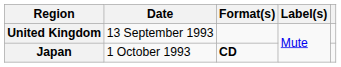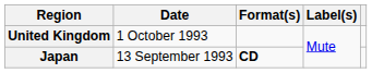United Kingdom | Date: 13 September 1993 -> 1 October 1993
Japan | Date: 1 October 1993 -> 13 September 1993
